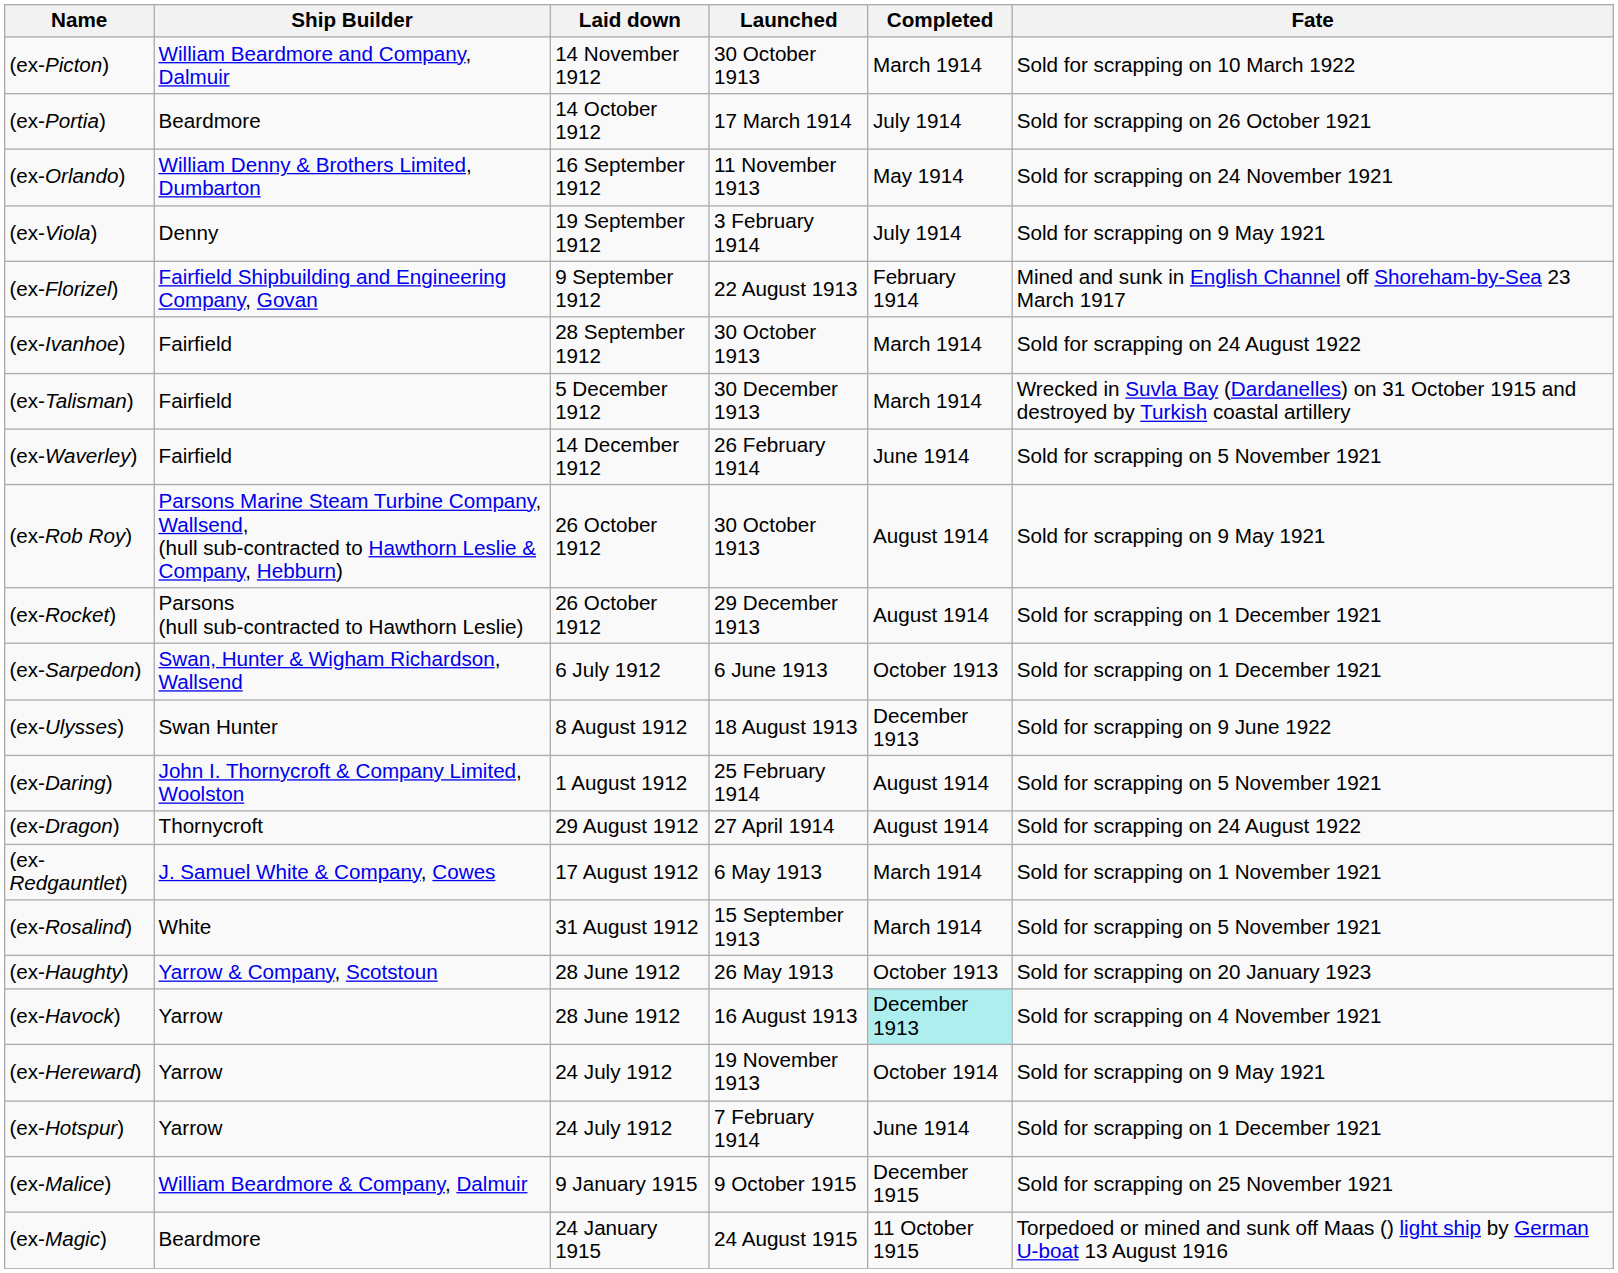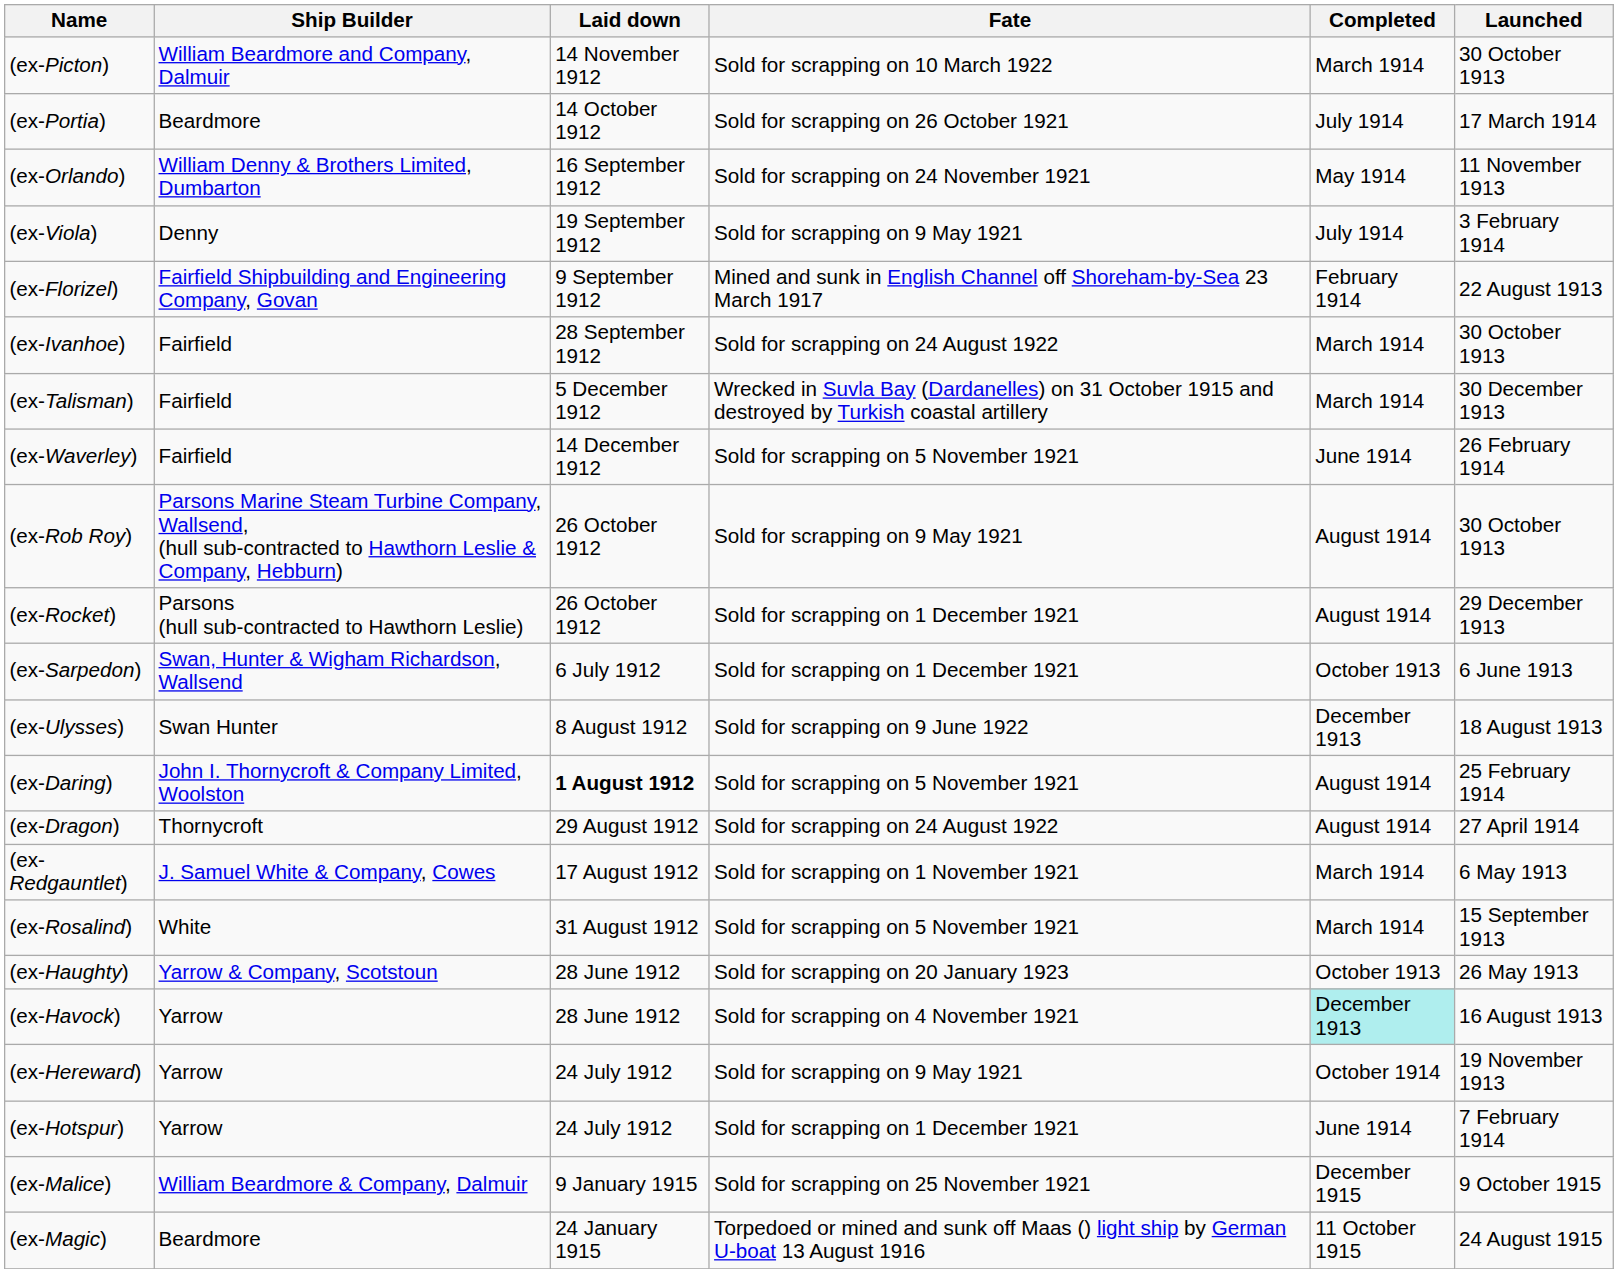columns swapped: Launched <-> Fate
(ex-Daring) | Laid down: normal -> bold
